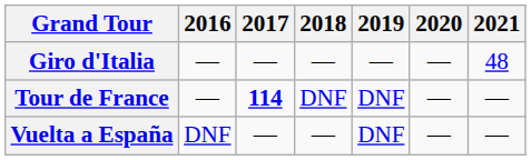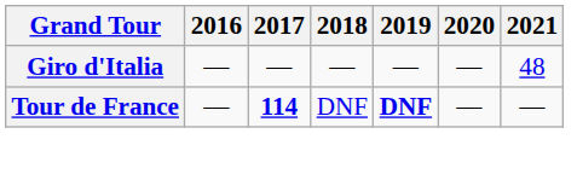Tour de France | 2019: normal -> bold
- row: Vuelta a España | DNF | — | — | DNF | — | —
